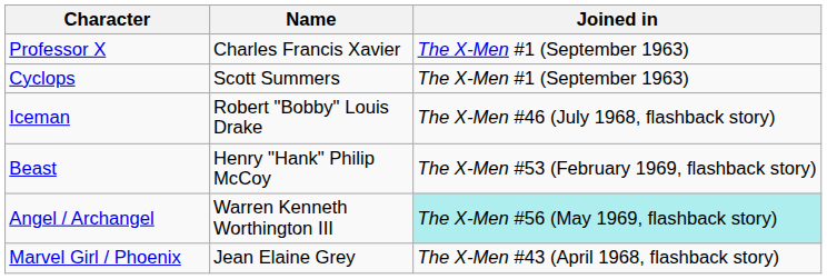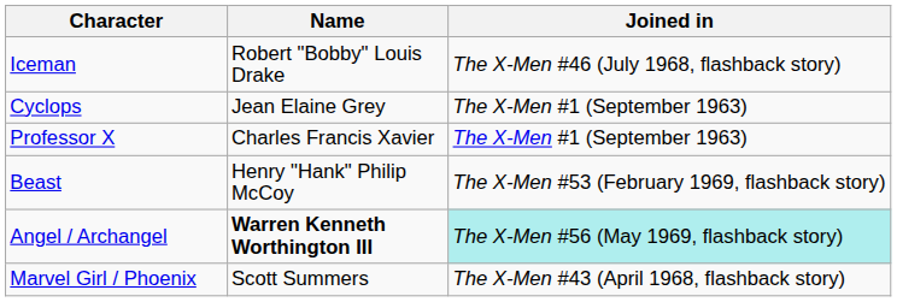rows swapped: Professor X <-> Iceman
Cyclops | Name: Scott Summers -> Jean Elaine Grey
Angel / Archangel | Name: normal -> bold
Marvel Girl / Phoenix | Name: Jean Elaine Grey -> Scott Summers
